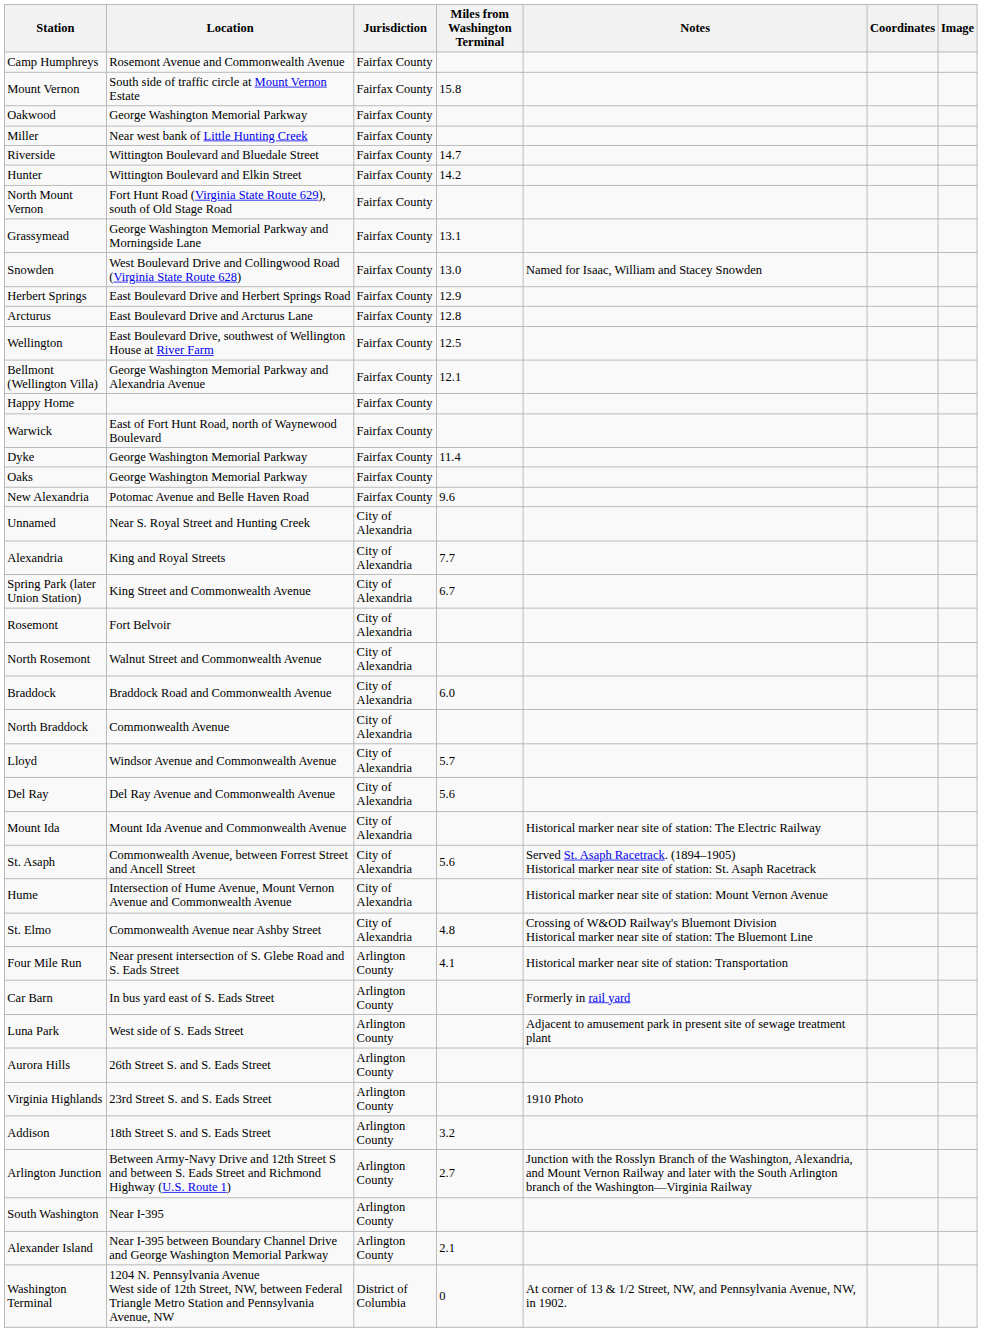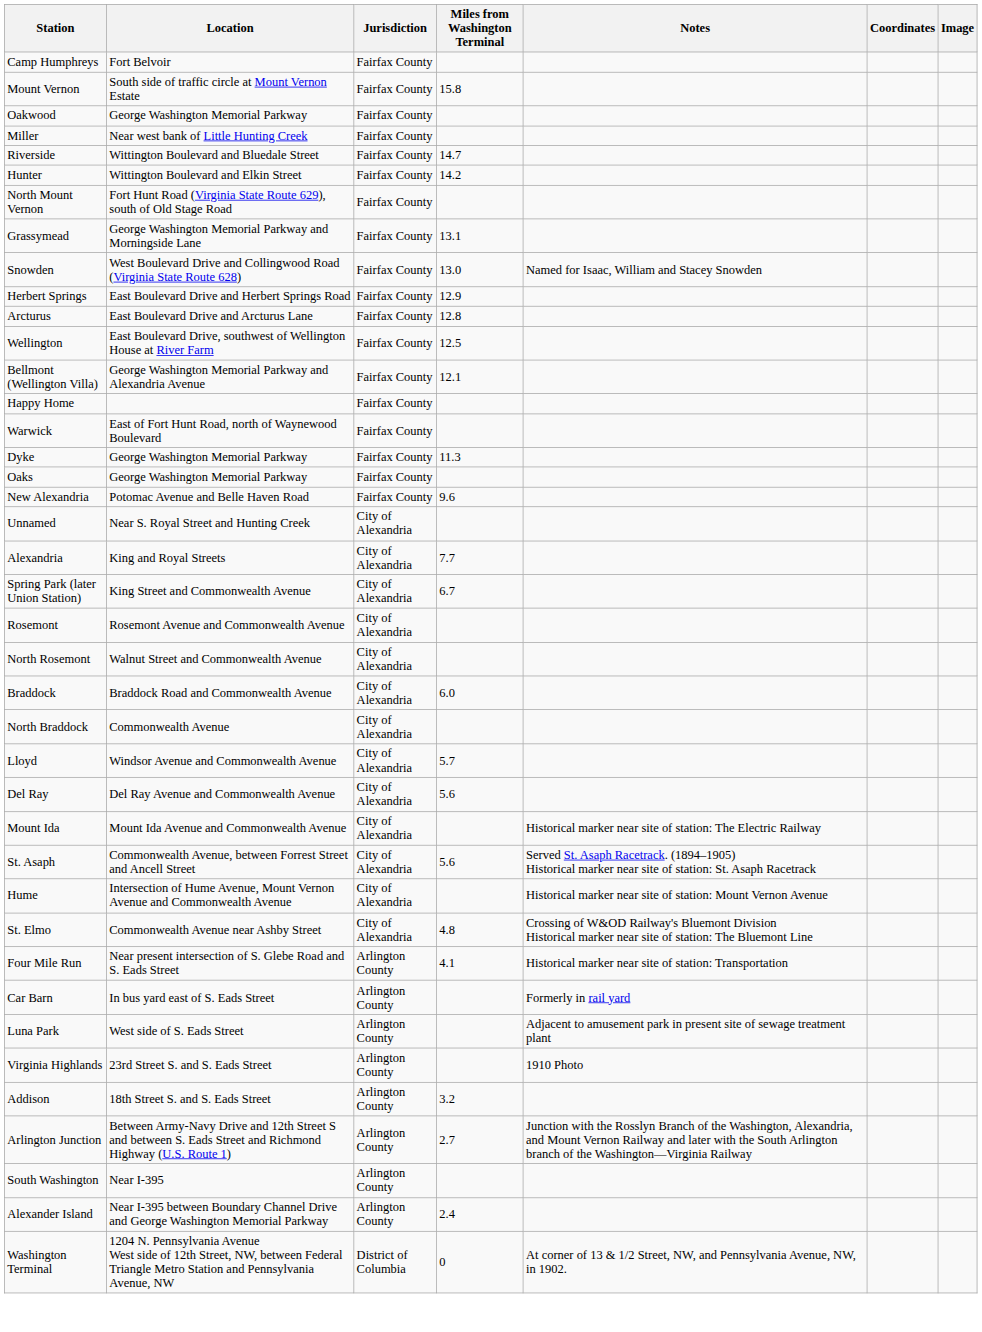Camp Humphreys | Location: Rosemont Avenue and Commonwealth Avenue -> Fort Belvoir
Dyke | Miles from Washington Terminal: 11.4 -> 11.3
Rosemont | Location: Fort Belvoir -> Rosemont Avenue and Commonwealth Avenue
- row: Aurora Hills | 26th Street S. and S. Eads Street | Arlington County
Alexander Island | Miles from Washington Terminal: 2.1 -> 2.4
